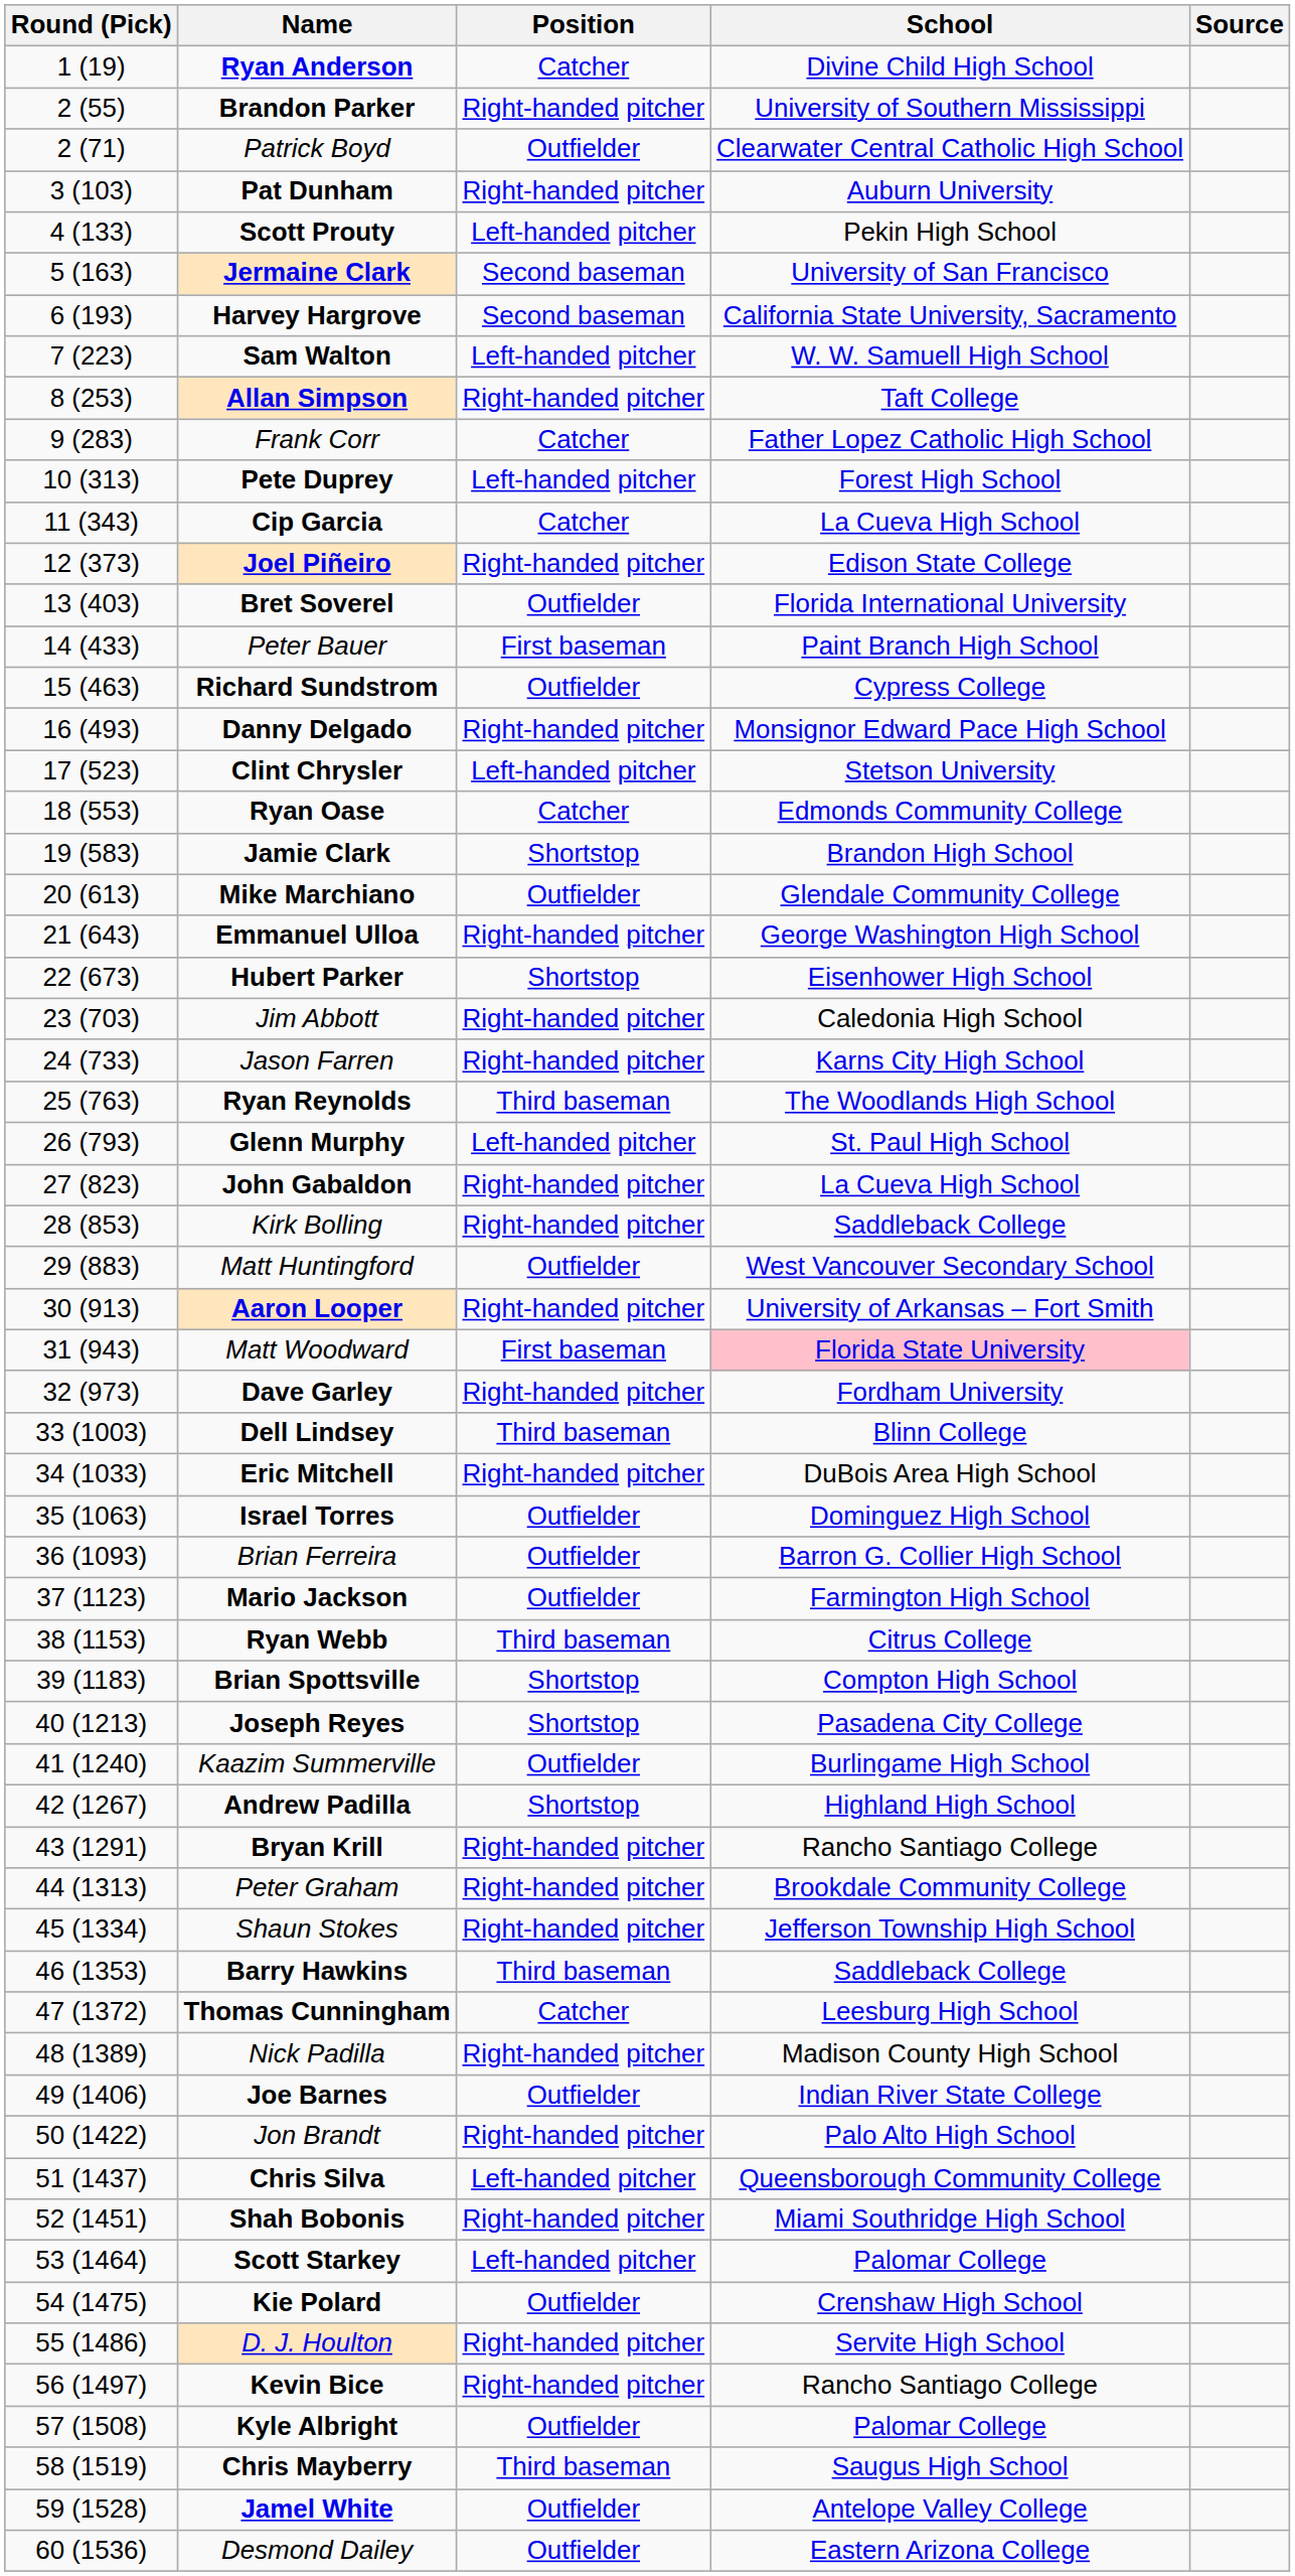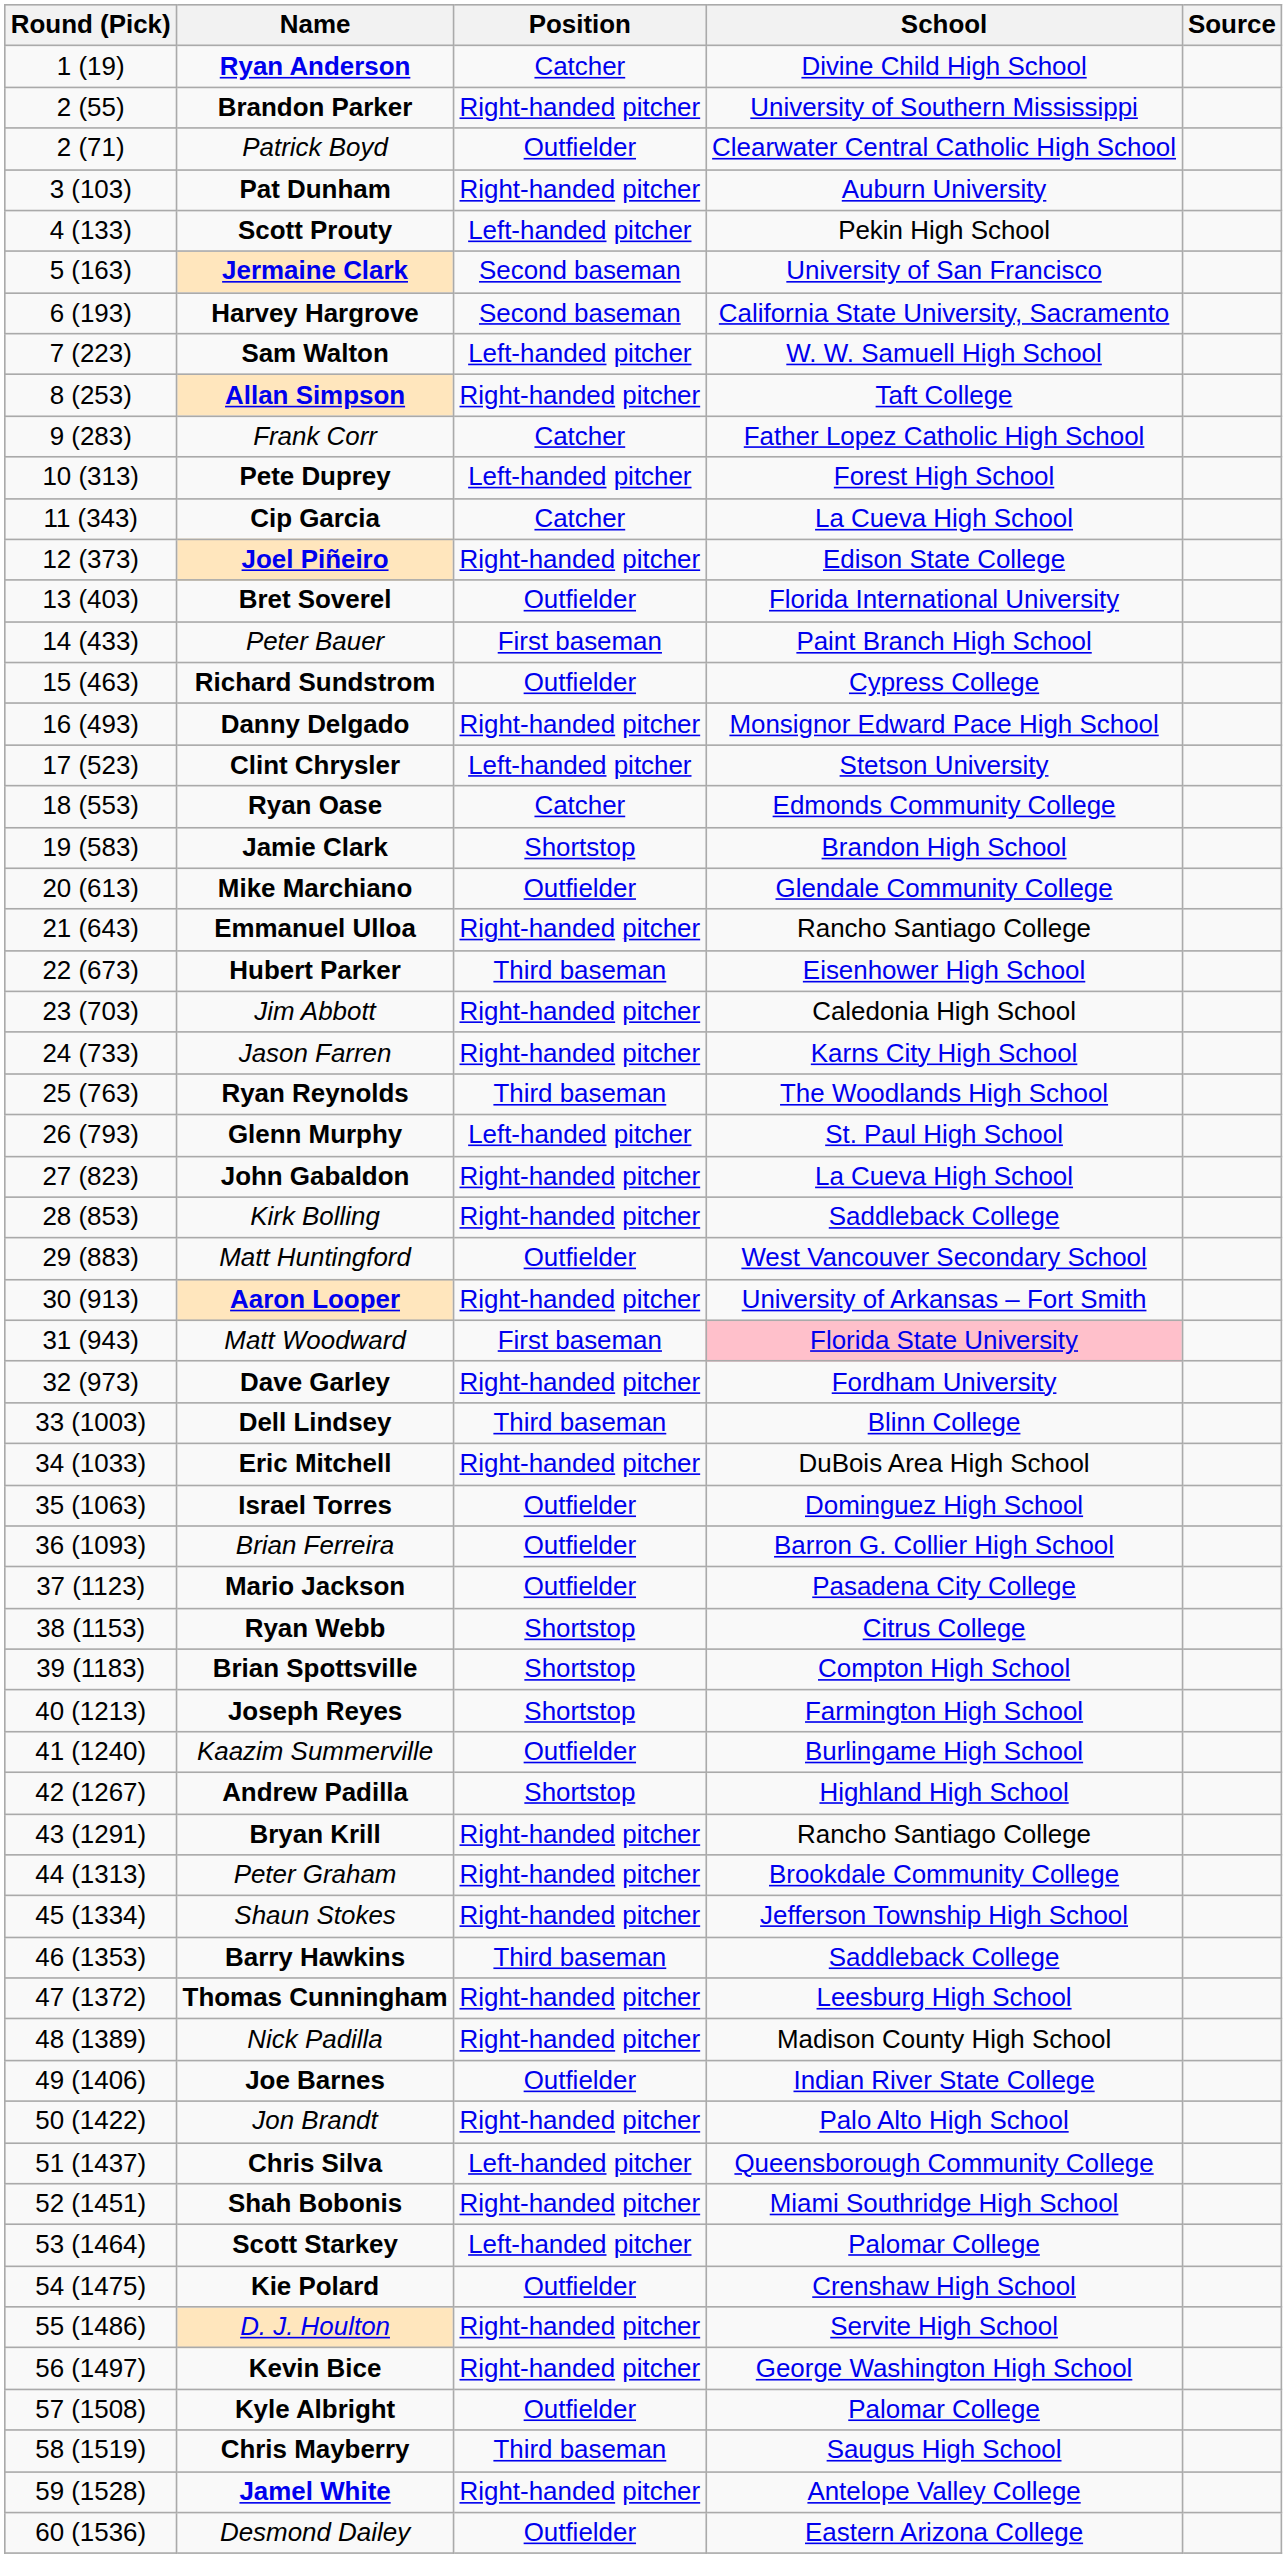Emmanuel Ulloa | School: George Washington High School -> Rancho Santiago College
Hubert Parker | Position: Shortstop -> Third baseman
Mario Jackson | School: Farmington High School -> Pasadena City College
Ryan Webb | Position: Third baseman -> Shortstop
Joseph Reyes | School: Pasadena City College -> Farmington High School
Thomas Cunningham | Position: Catcher -> Right-handed pitcher
Kevin Bice | School: Rancho Santiago College -> George Washington High School
Jamel White | Position: Outfielder -> Right-handed pitcher
